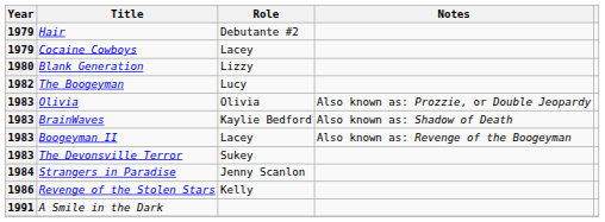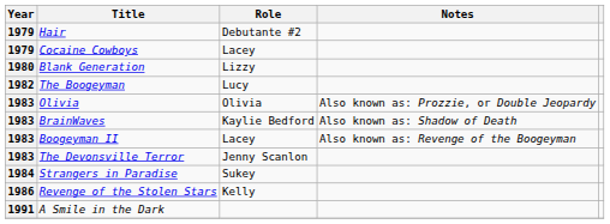The Devonsville Terror | Role: Sukey -> Jenny Scanlon
Strangers in Paradise | Role: Jenny Scanlon -> Sukey
